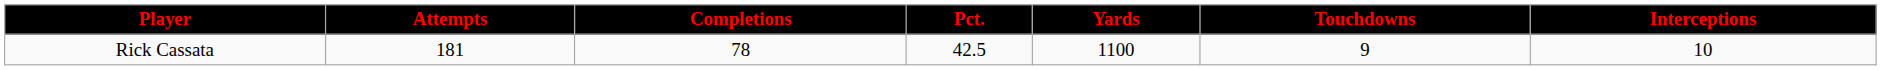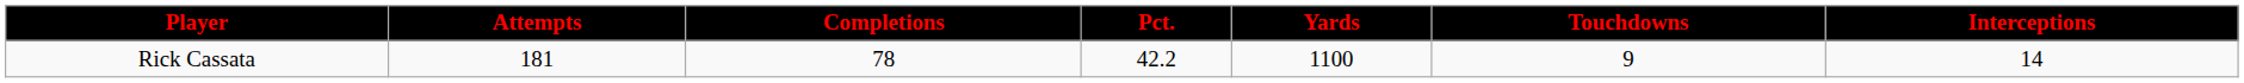Rick Cassata | Pct.: 42.5 -> 42.2
Rick Cassata | Interceptions: 10 -> 14
